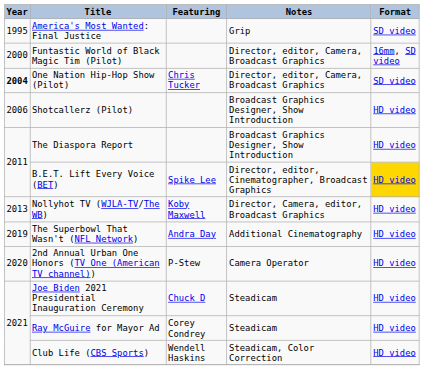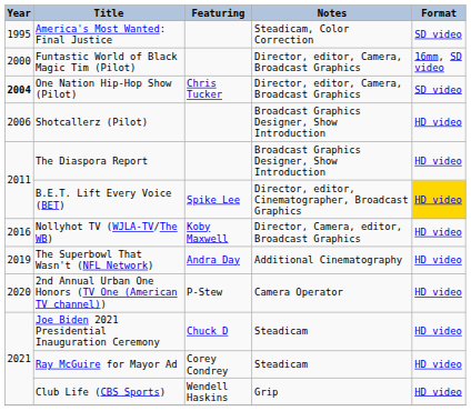America's Most Wanted: Final Justice | Notes: Grip -> Steadicam, Color Correction
Nollyhot TV (WJLA-TV/The WB) | Year: 2013 -> 2016
Club Life (CBS Sports) | Notes: Steadicam, Color Correction -> Grip
